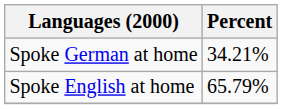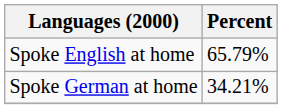rows swapped: Spoke English at home <-> Spoke German at home
